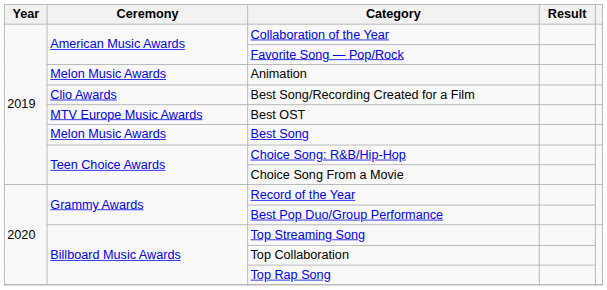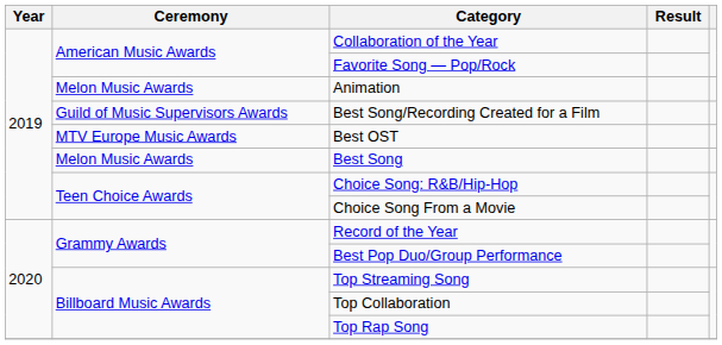Best Song/Recording Created for a Film | Ceremony: Clio Awards -> Guild of Music Supervisors Awards
